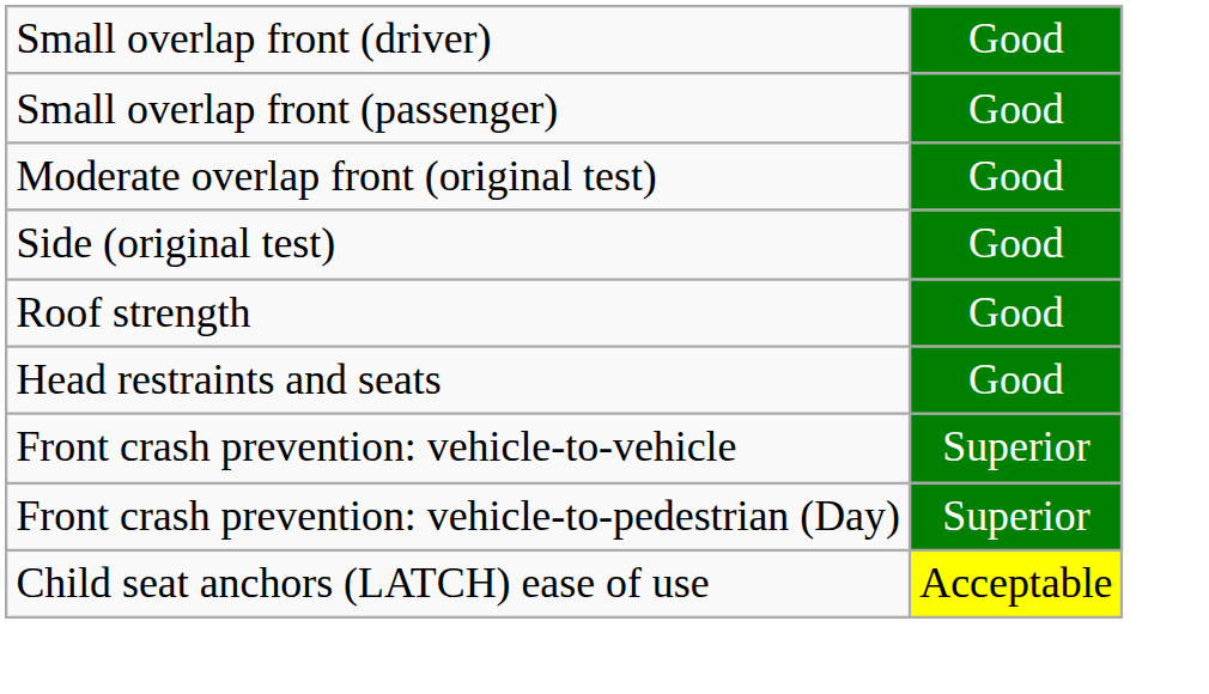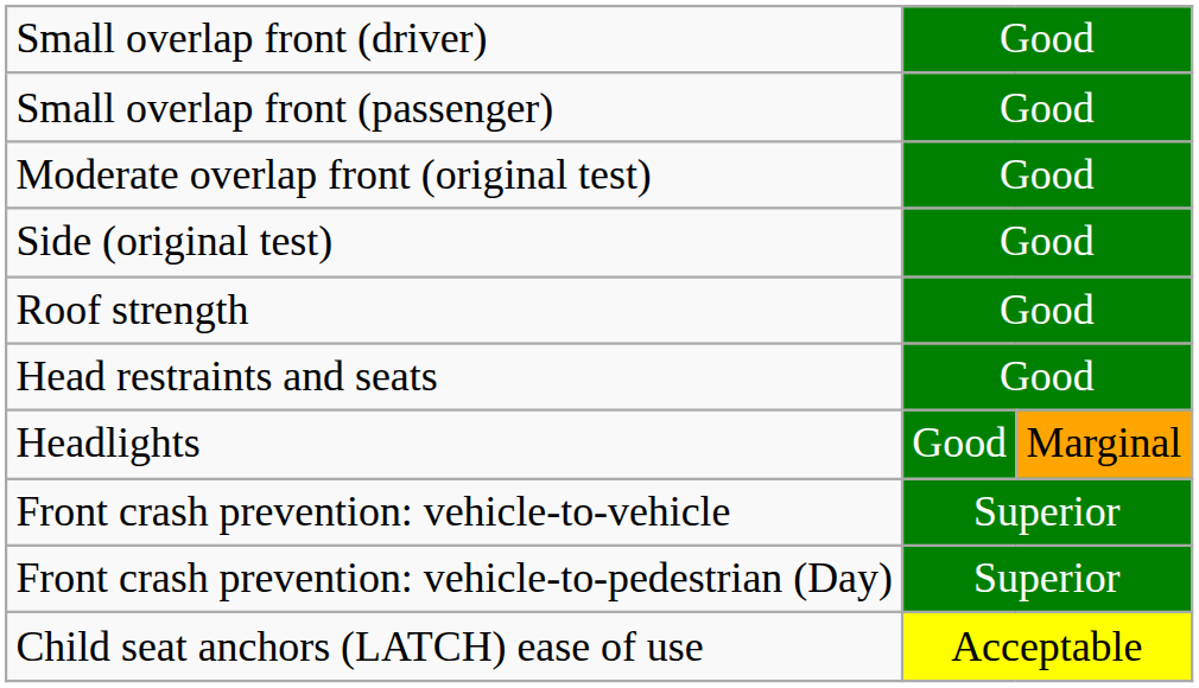+ row: Headlights | Good | Marginal
